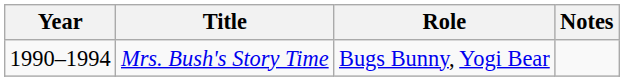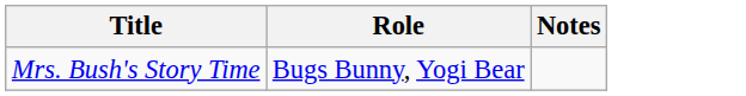- column: Year | 1990–1994
